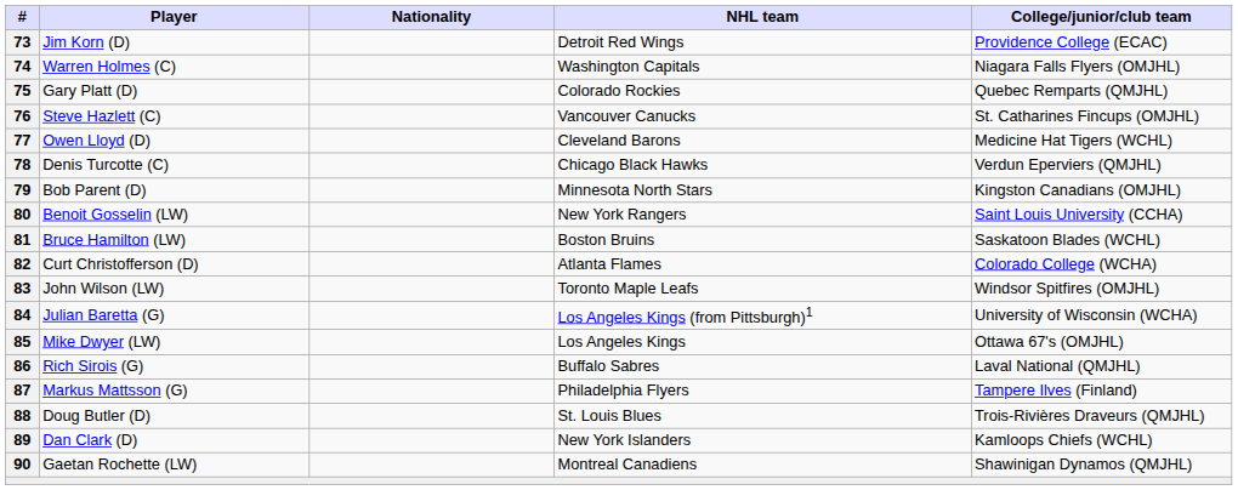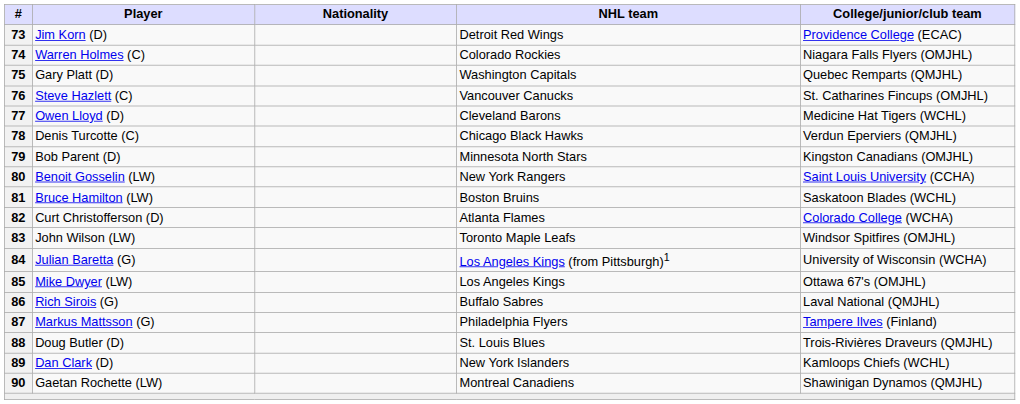74 | NHL team: Washington Capitals -> Colorado Rockies
75 | NHL team: Colorado Rockies -> Washington Capitals
